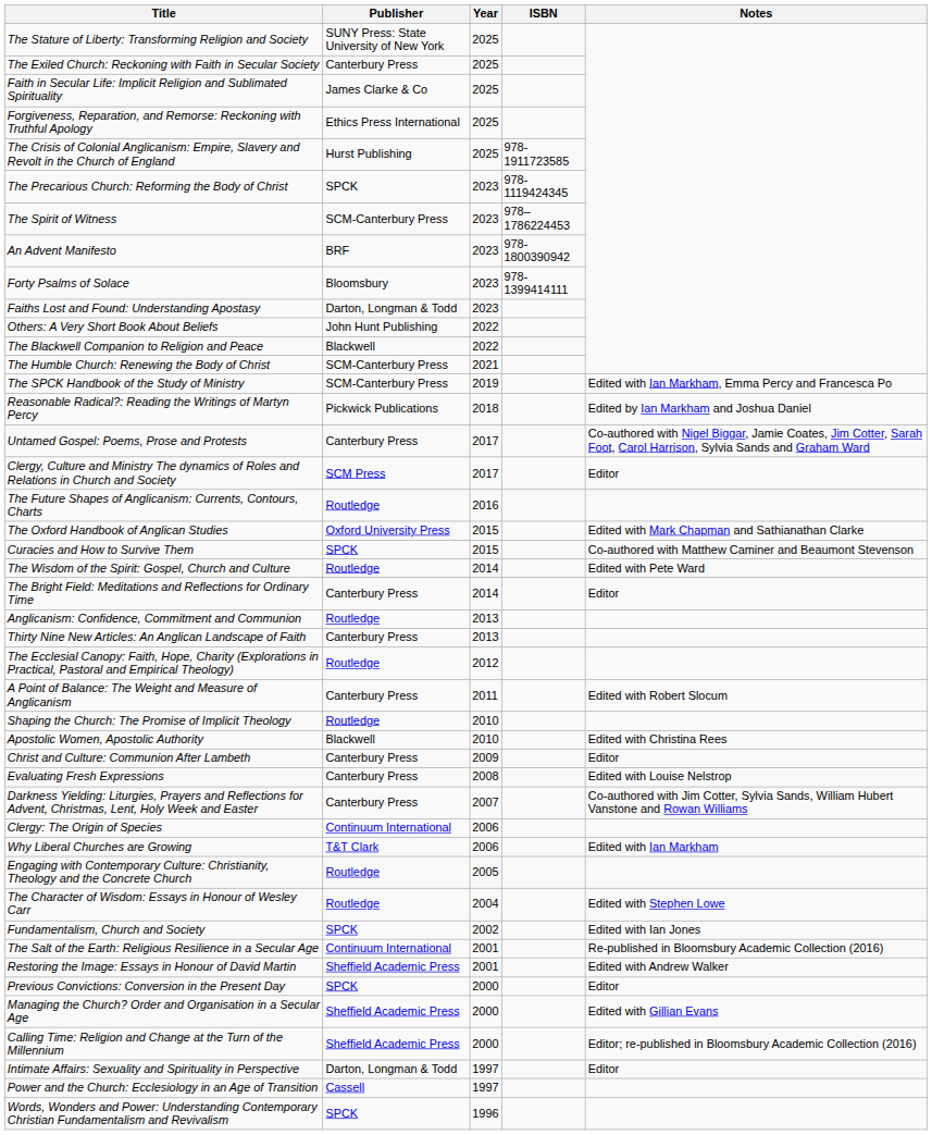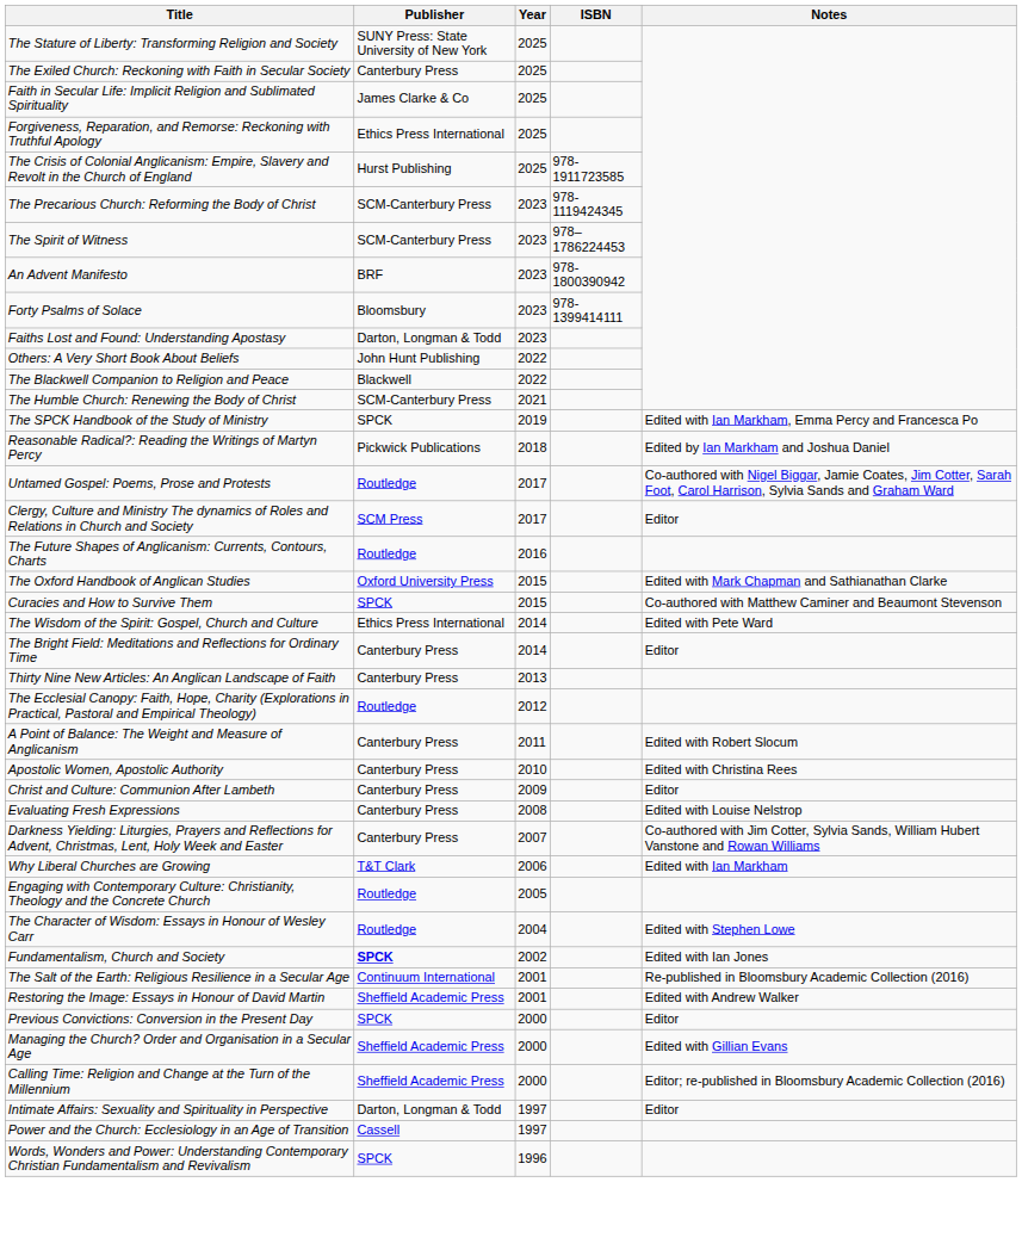The Precarious Church: Reforming the Body of Christ | Publisher: SPCK -> SCM-Canterbury Press
The SPCK Handbook of the Study of Ministry | Publisher: SCM-Canterbury Press -> SPCK
Untamed Gospel: Poems, Prose and Protests | Publisher: Canterbury Press -> Routledge
The Wisdom of the Spirit: Gospel, Church and Culture | Publisher: Routledge -> Ethics Press International
- row: Anglicanism: Confidence, Commitment and Communion | Routledge | 2013
- row: Shaping the Church: The Promise of Implicit Theology | Routledge | 2010
Apostolic Women, Apostolic Authority | Publisher: Blackwell -> Canterbury Press
- row: Clergy: The Origin of Species | Continuum International | 2006
Fundamentalism, Church and Society | Publisher: normal -> bold
